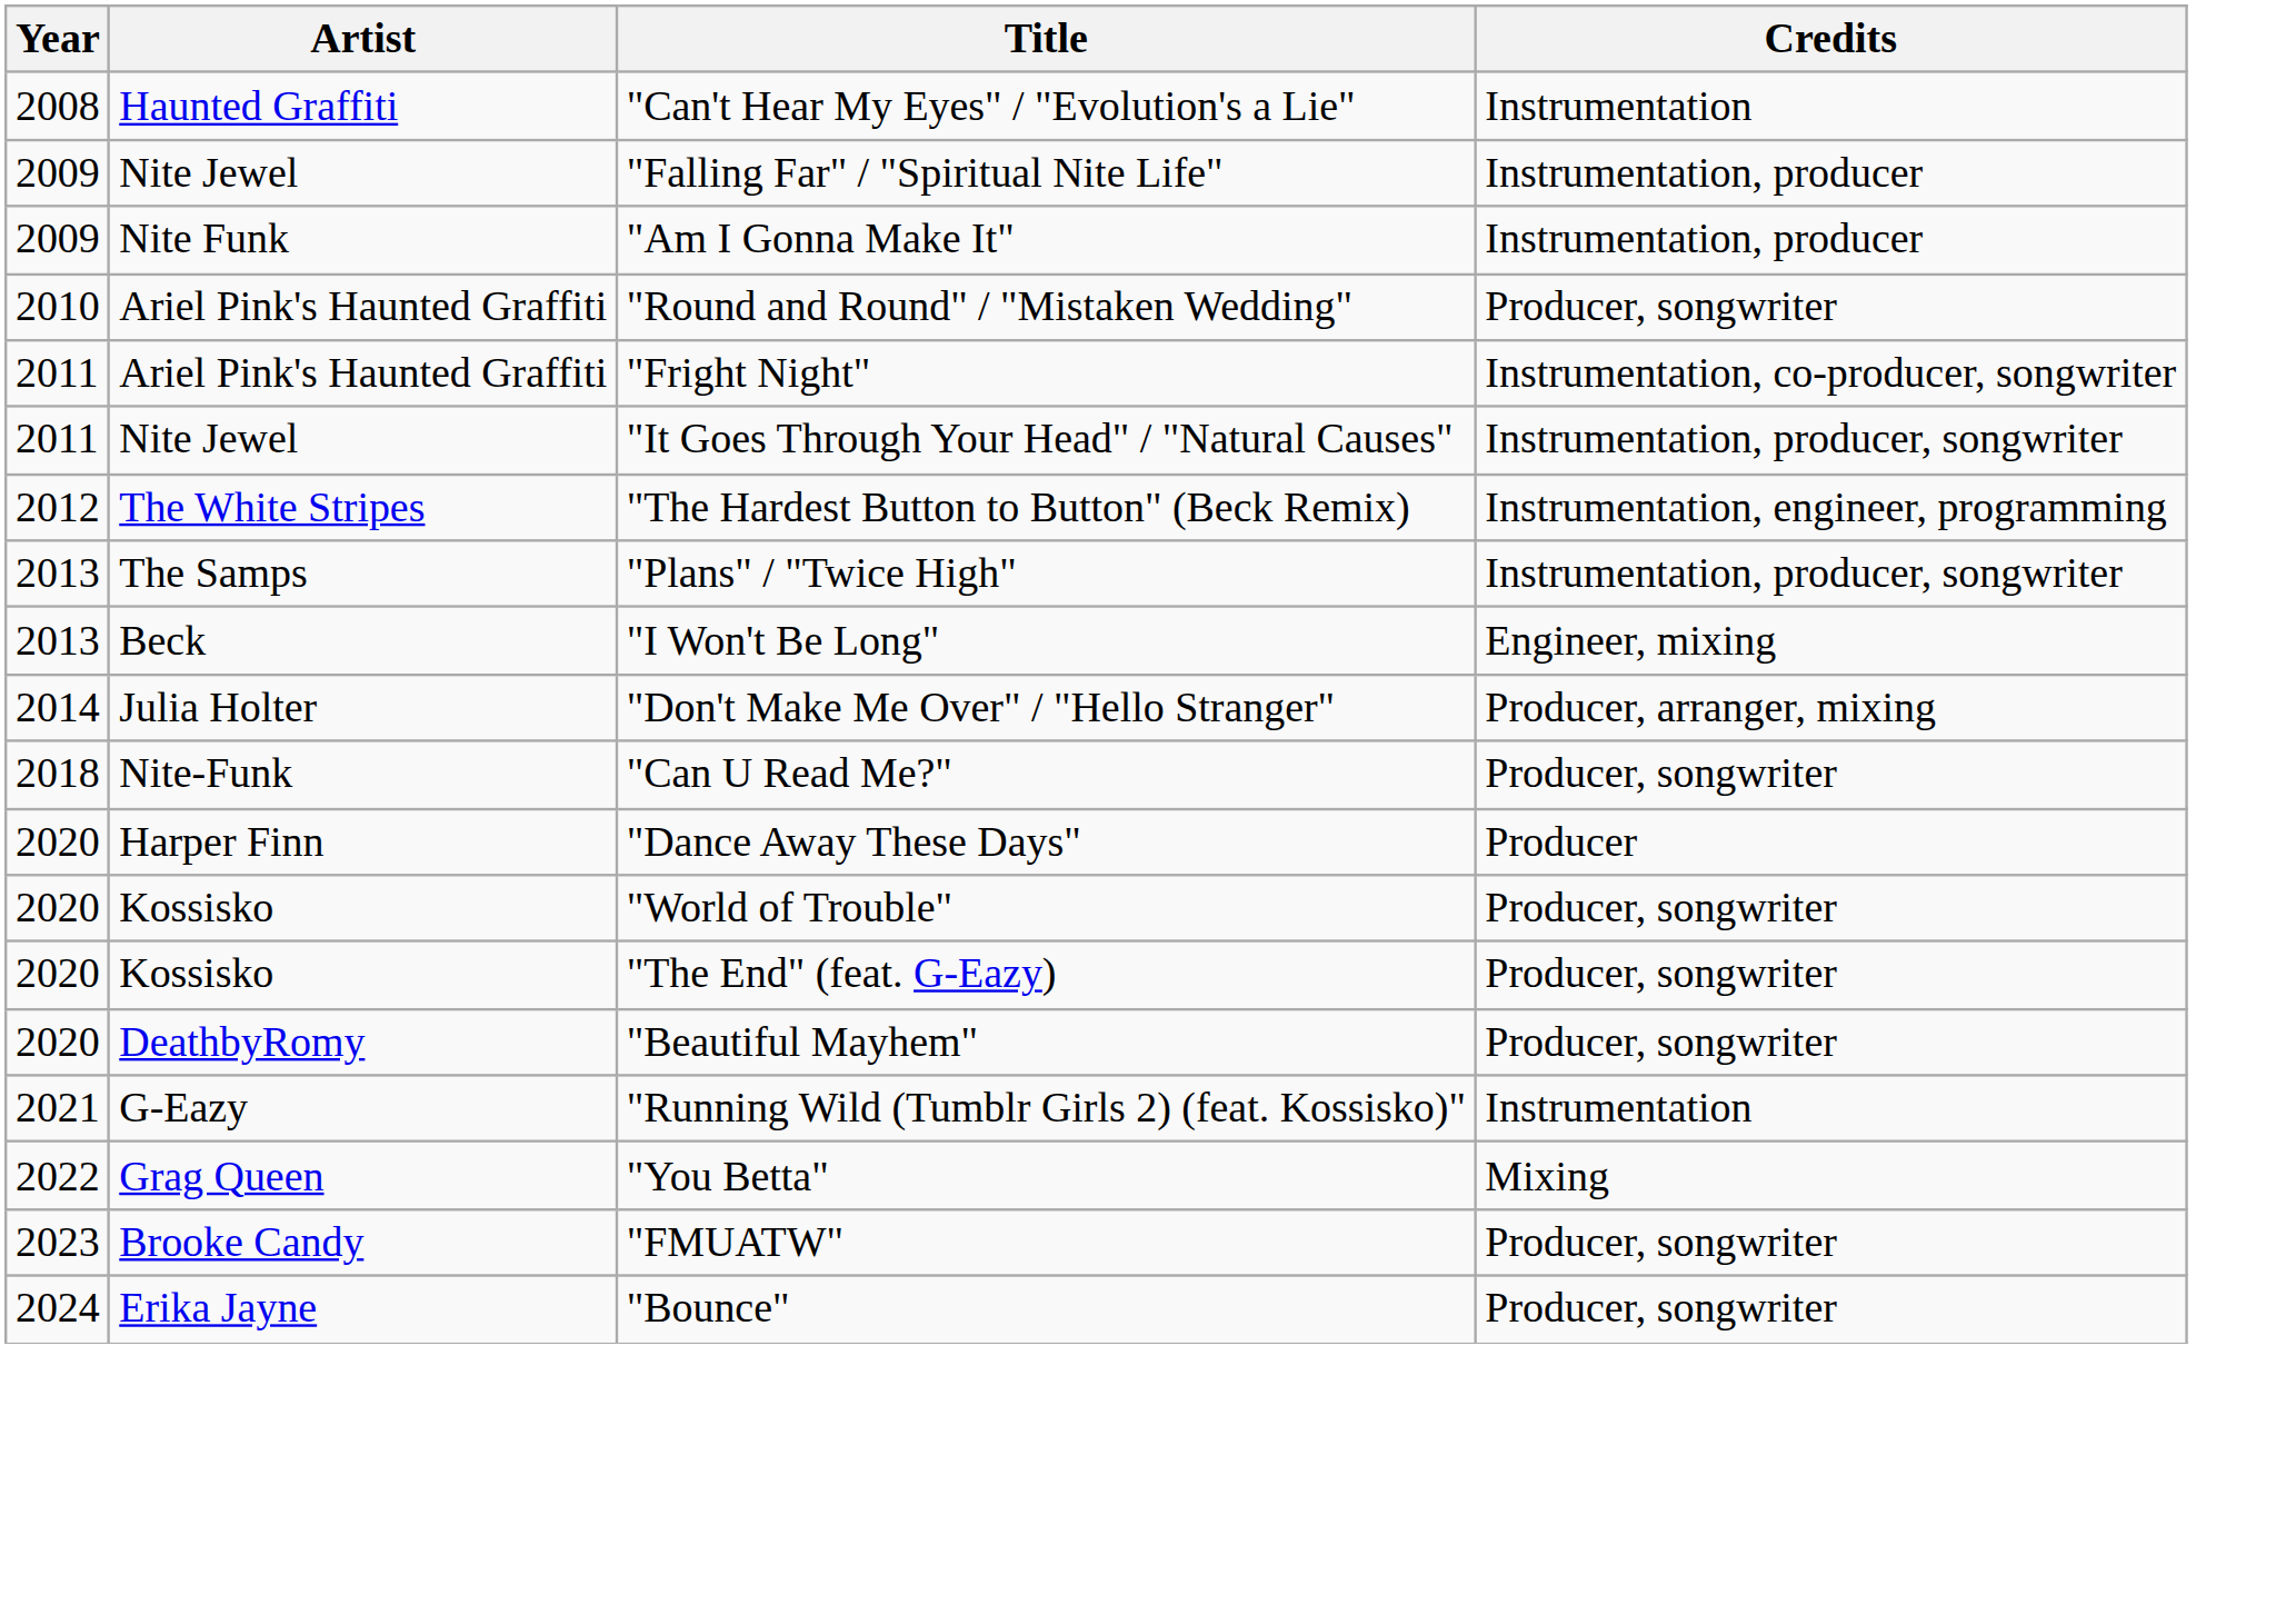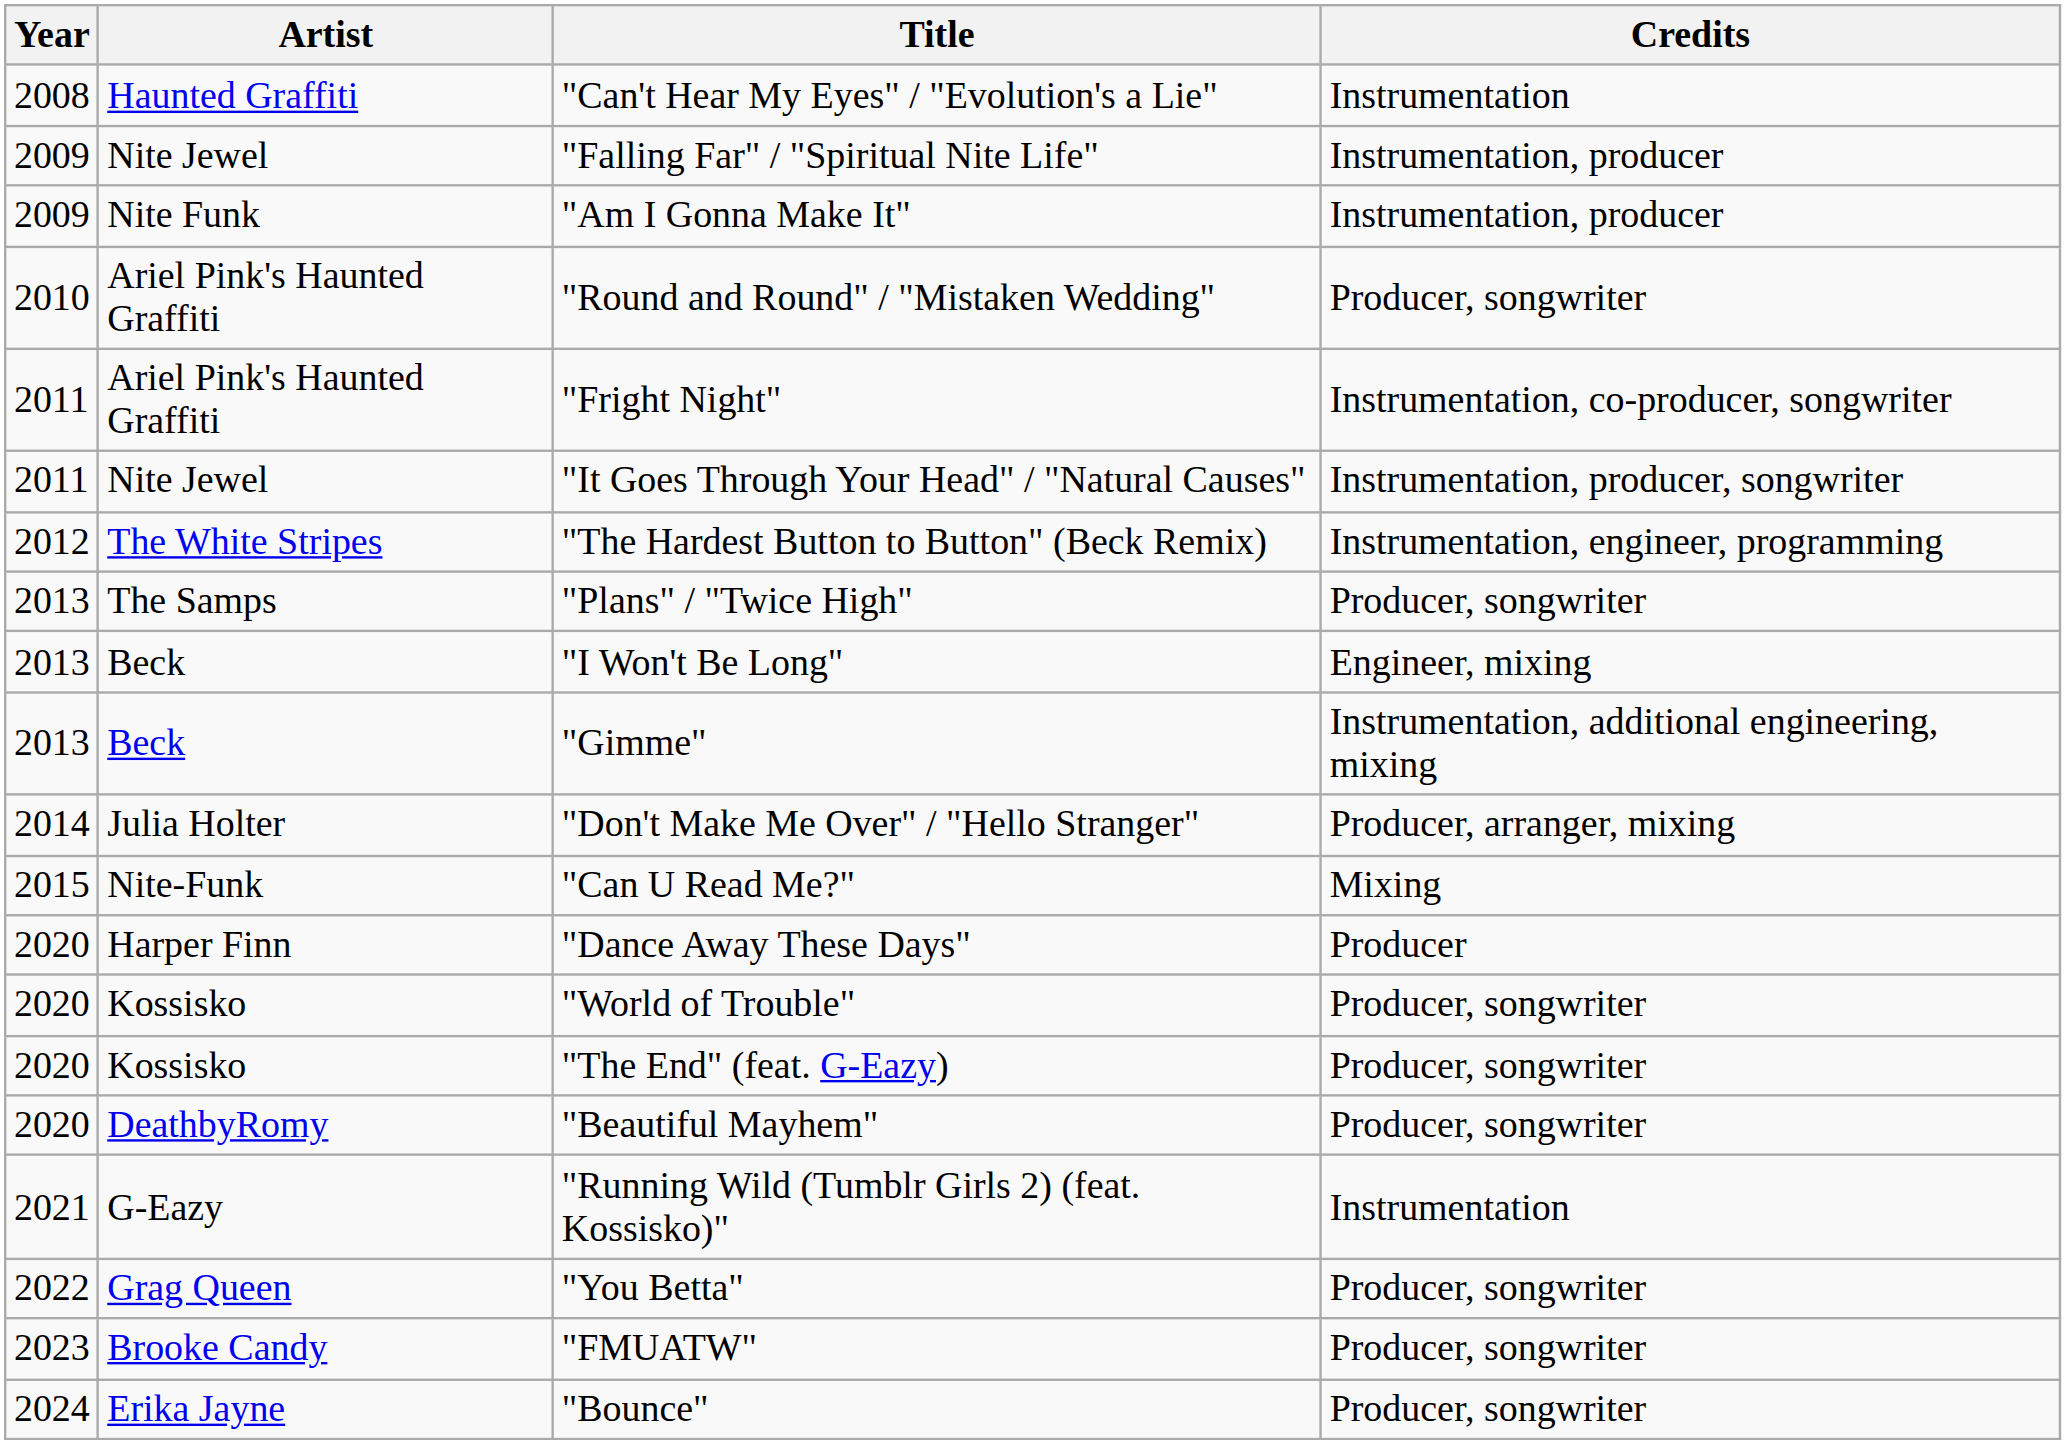"Plans" / "Twice High" | Credits: Instrumentation, producer, songwriter -> Producer, songwriter
+ row: 2013 | Beck | "Gimme" | Instrumentation, additional engineering, mixing
"Can U Read Me?" | Year: 2018 -> 2015
"Can U Read Me?" | Credits: Producer, songwriter -> Mixing
"You Betta" | Credits: Mixing -> Producer, songwriter
